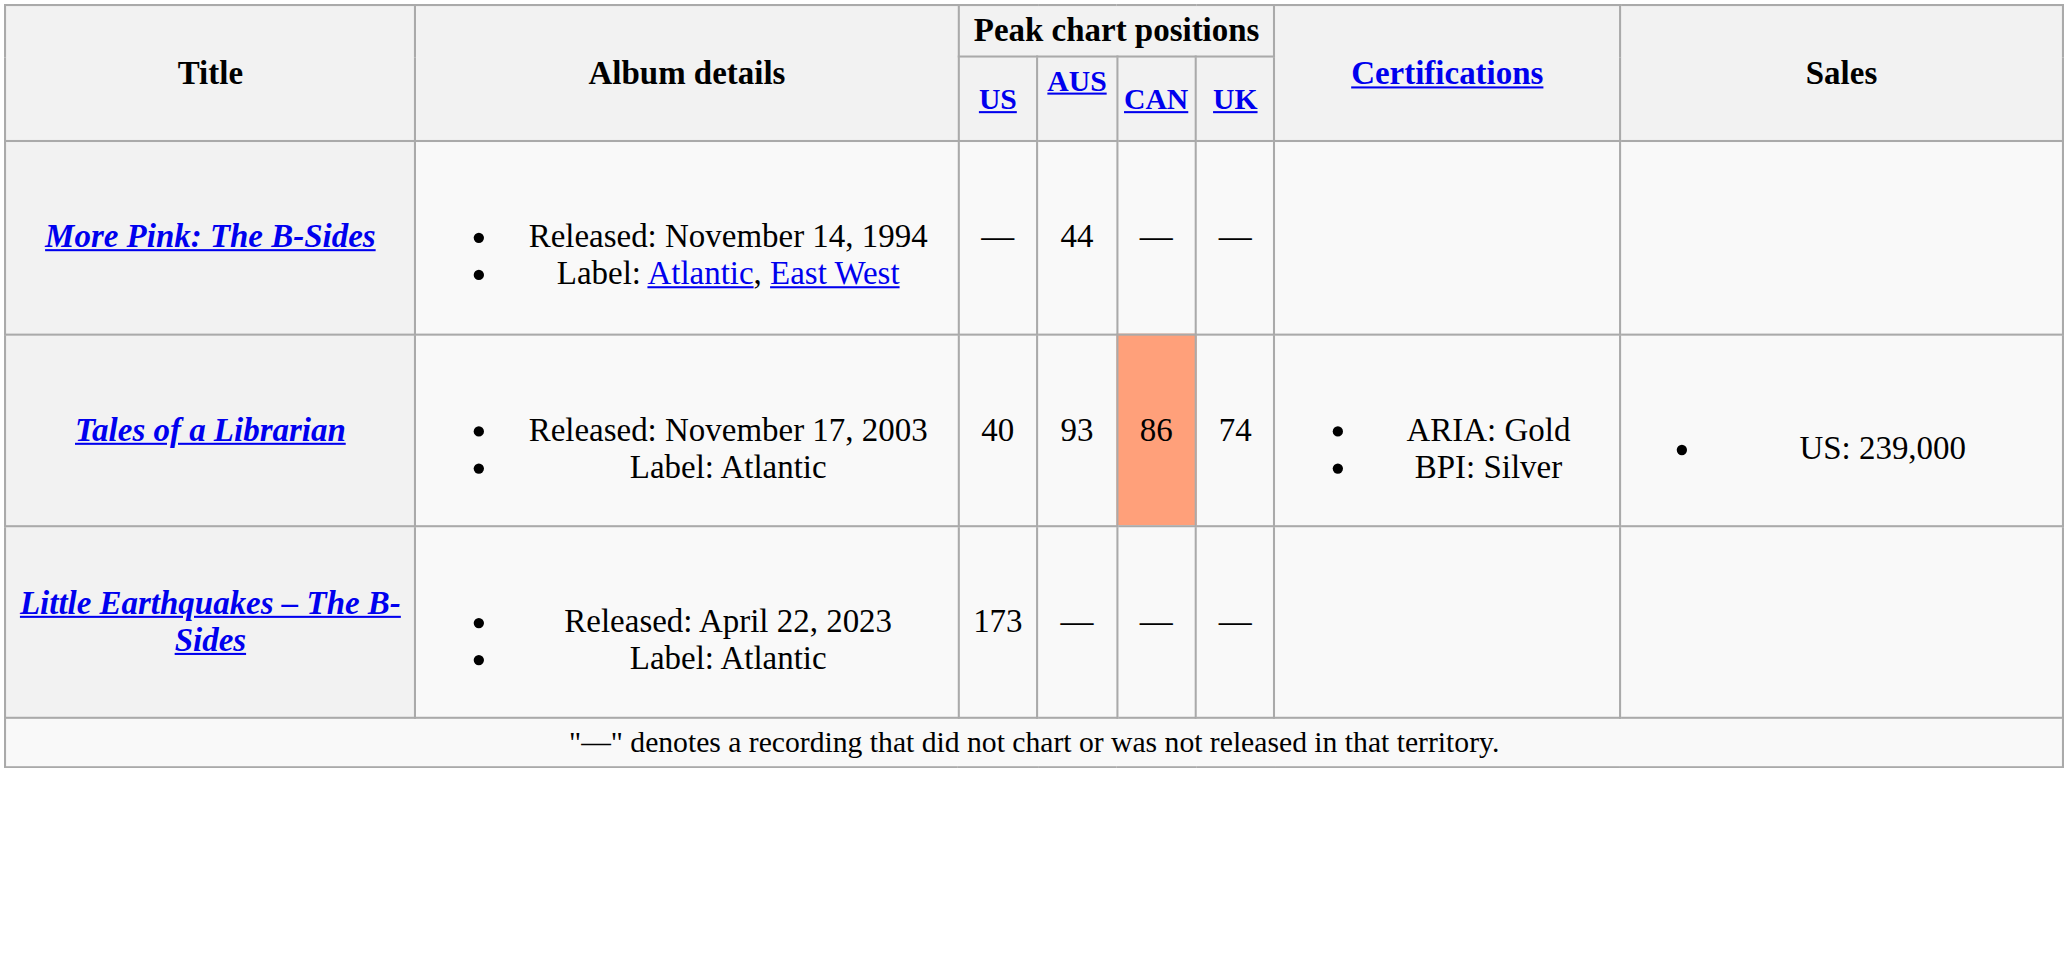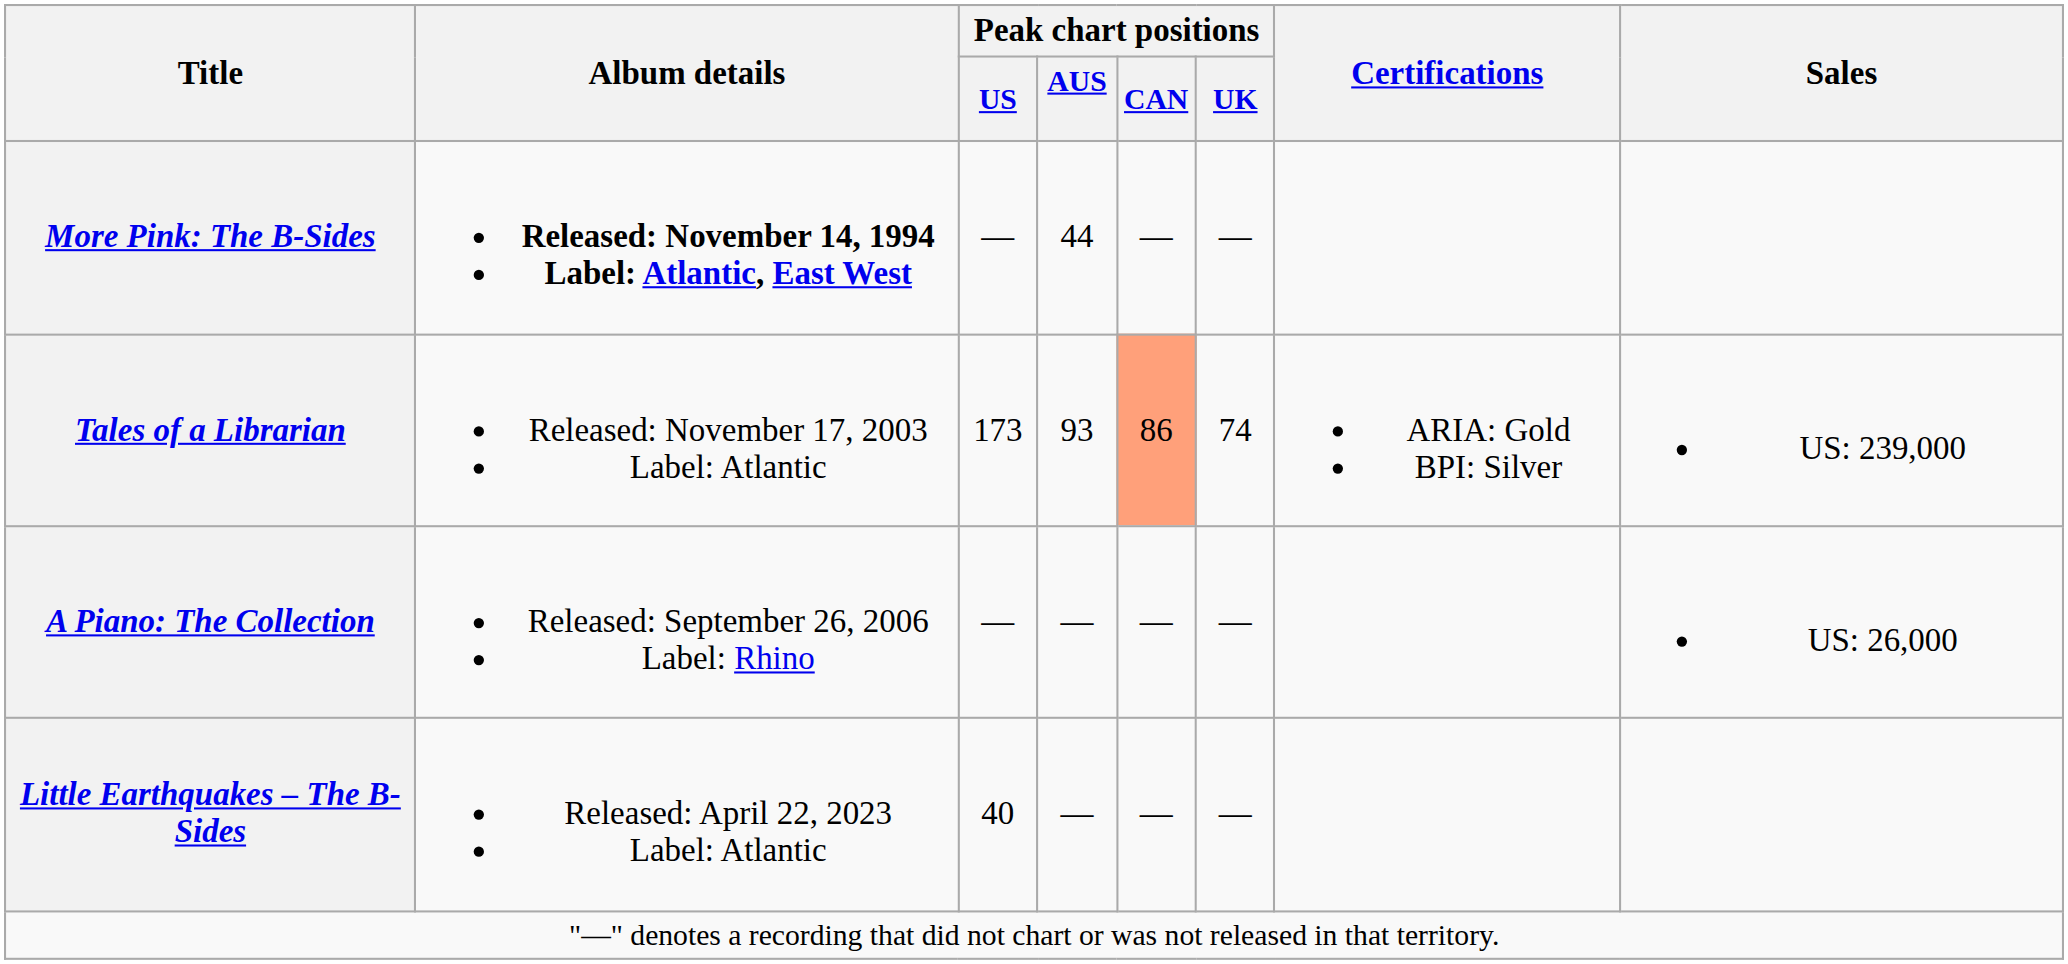More Pink: The B-Sides | Album details: normal -> bold
Tales of a Librarian | Peak chart positions / US: 40 -> 173
+ row: A Piano: The Collection | Released: September 26, 2006 Label: Rhino | — | — | — | — | US: 26,000
Little Earthquakes – The B-Sides | Peak chart positions / US: 173 -> 40
